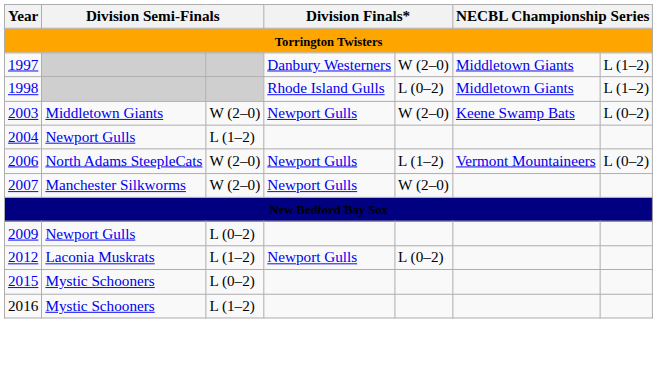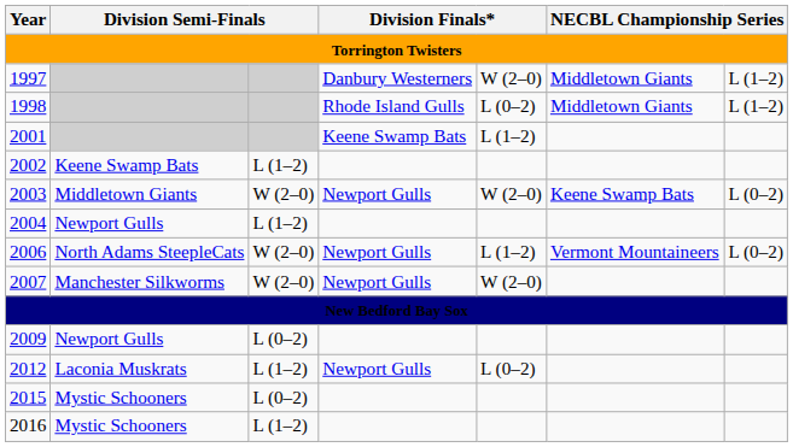+ row: 2001 | Keene Swamp Bats | L (1–2)
+ row: 2002 | Keene Swamp Bats | L (1–2)
